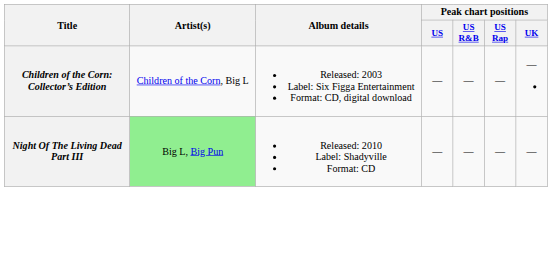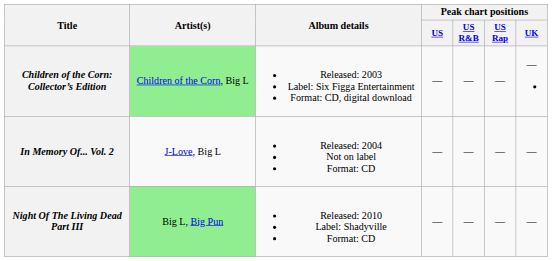Children of the Corn: Collector’s Edition | Artist(s): no background -> lightgreen background
+ row: In Memory Of... Vol. 2 | J-Love, Big L | Released: 2004 Not on label Format: CD | — | — | — | —
